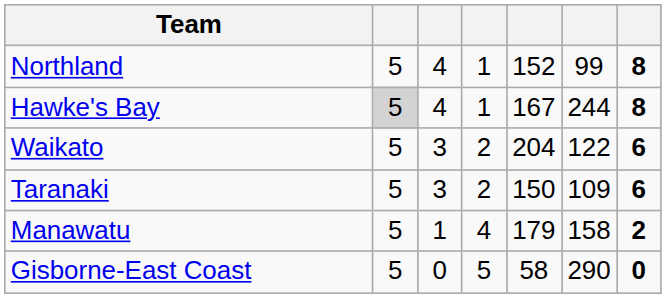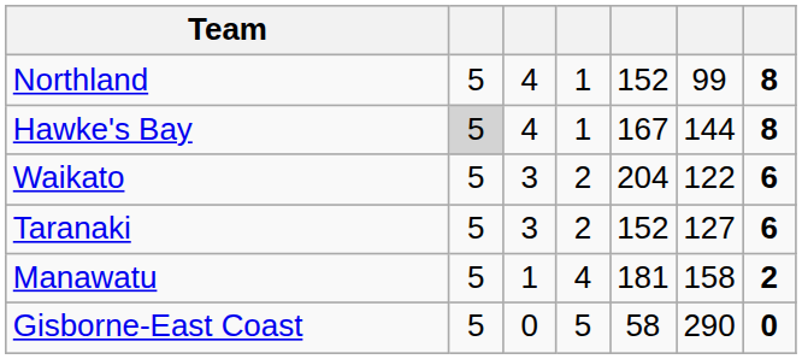Hawke's Bay | column 6: 244 -> 144
Taranaki | column 5: 150 -> 152
Taranaki | column 6: 109 -> 127
Manawatu | column 5: 179 -> 181
